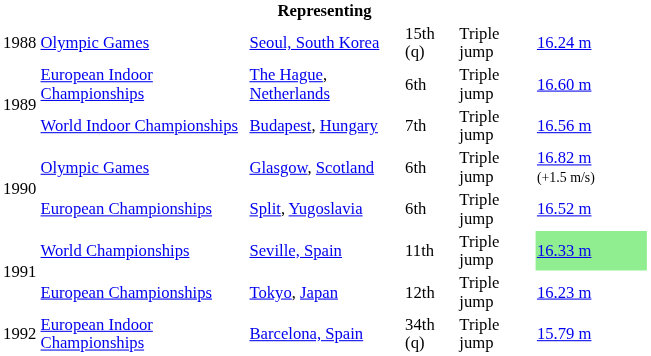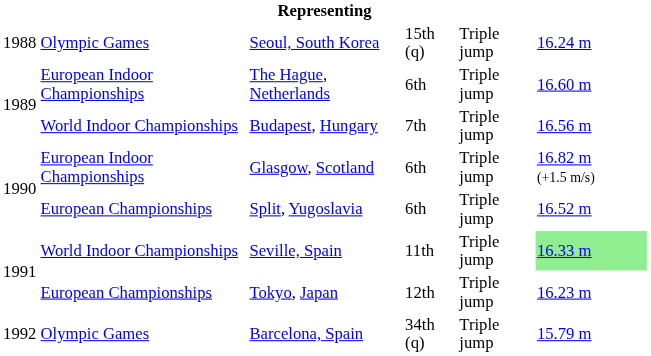Glasgow, Scotland | column 2: Olympic Games -> European Indoor Championships
Seville, Spain | column 2: World Championships -> World Indoor Championships
Barcelona, Spain | column 2: European Indoor Championships -> Olympic Games
